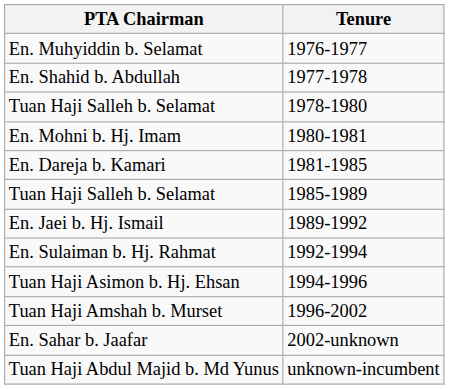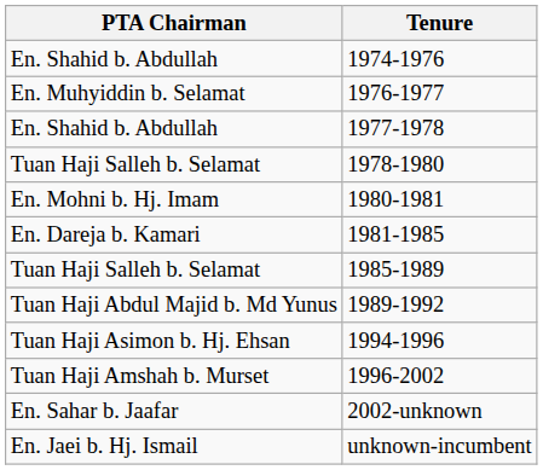+ row: En. Shahid b. Abdullah | 1974-1976
1989-1992 | PTA Chairman: En. Jaei b. Hj. Ismail -> Tuan Haji Abdul Majid b. Md Yunus
- row: En. Sulaiman b. Hj. Rahmat | 1992-1994
unknown-incumbent | PTA Chairman: Tuan Haji Abdul Majid b. Md Yunus -> En. Jaei b. Hj. Ismail
